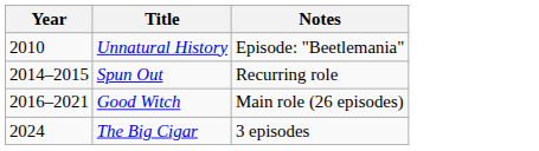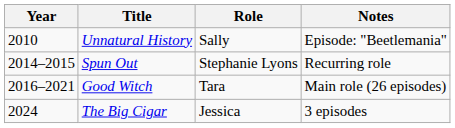+ column: Role | Sally | Stephanie Lyons | Tara | Jessica
